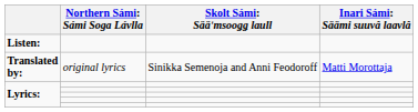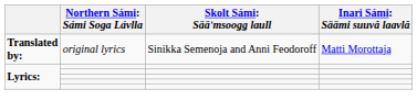- row: Listen:
